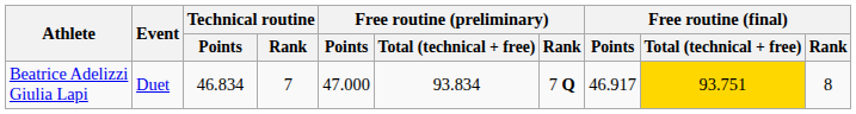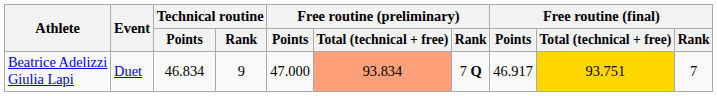Beatrice Adelizzi Giulia Lapi | Technical routine / Rank: 7 -> 9
Beatrice Adelizzi Giulia Lapi | Free routine (preliminary) / Total (technical + free): no background -> lightsalmon background
Beatrice Adelizzi Giulia Lapi | Free routine (final) / Rank: 8 -> 7
